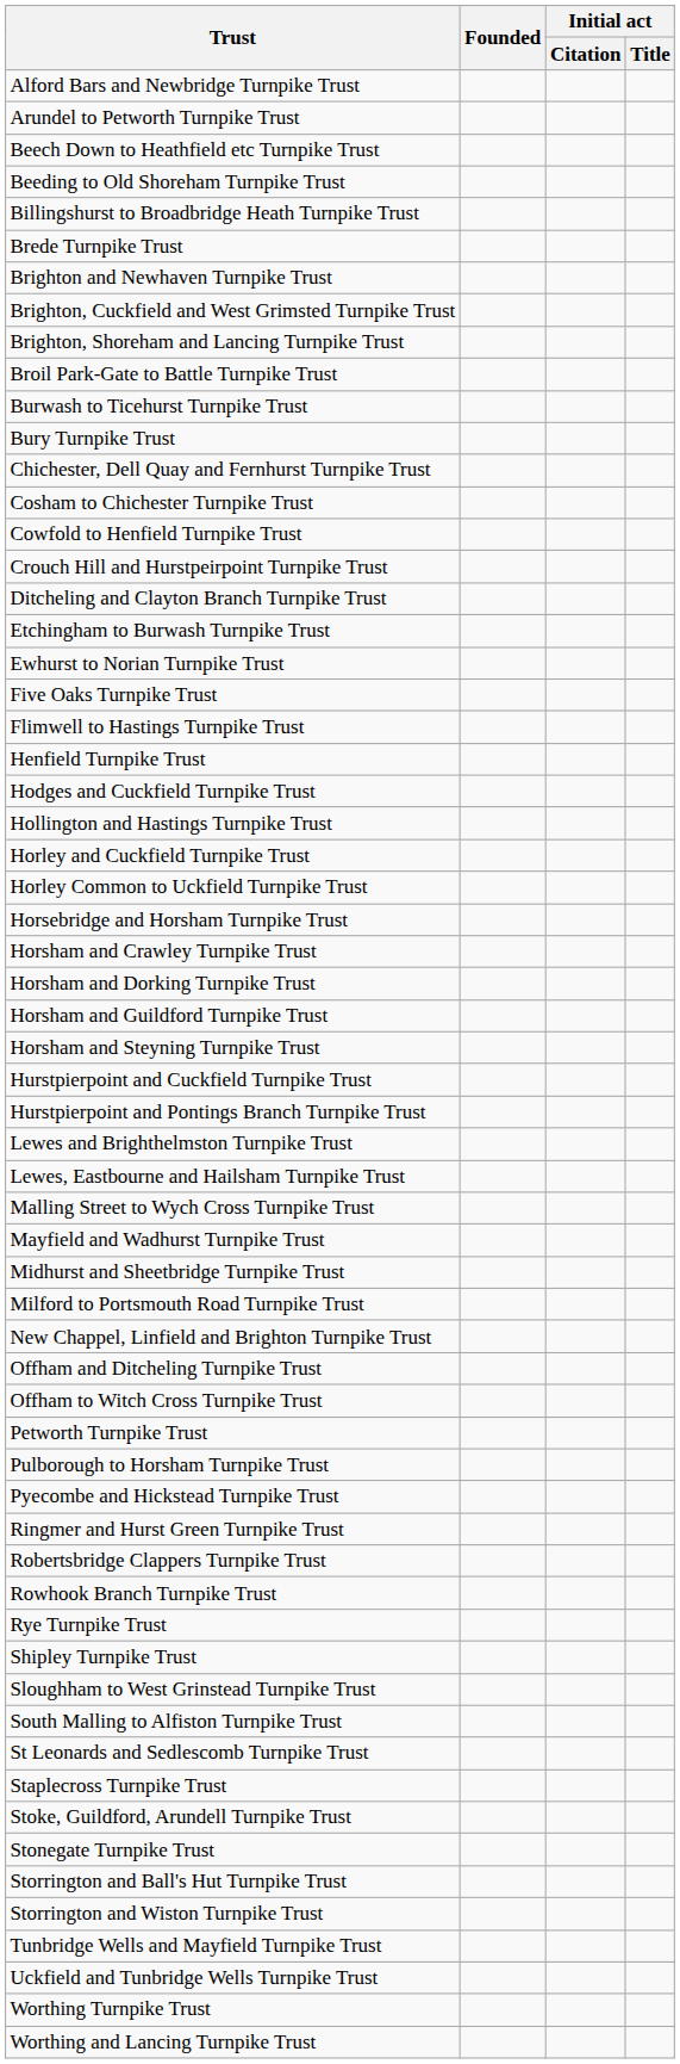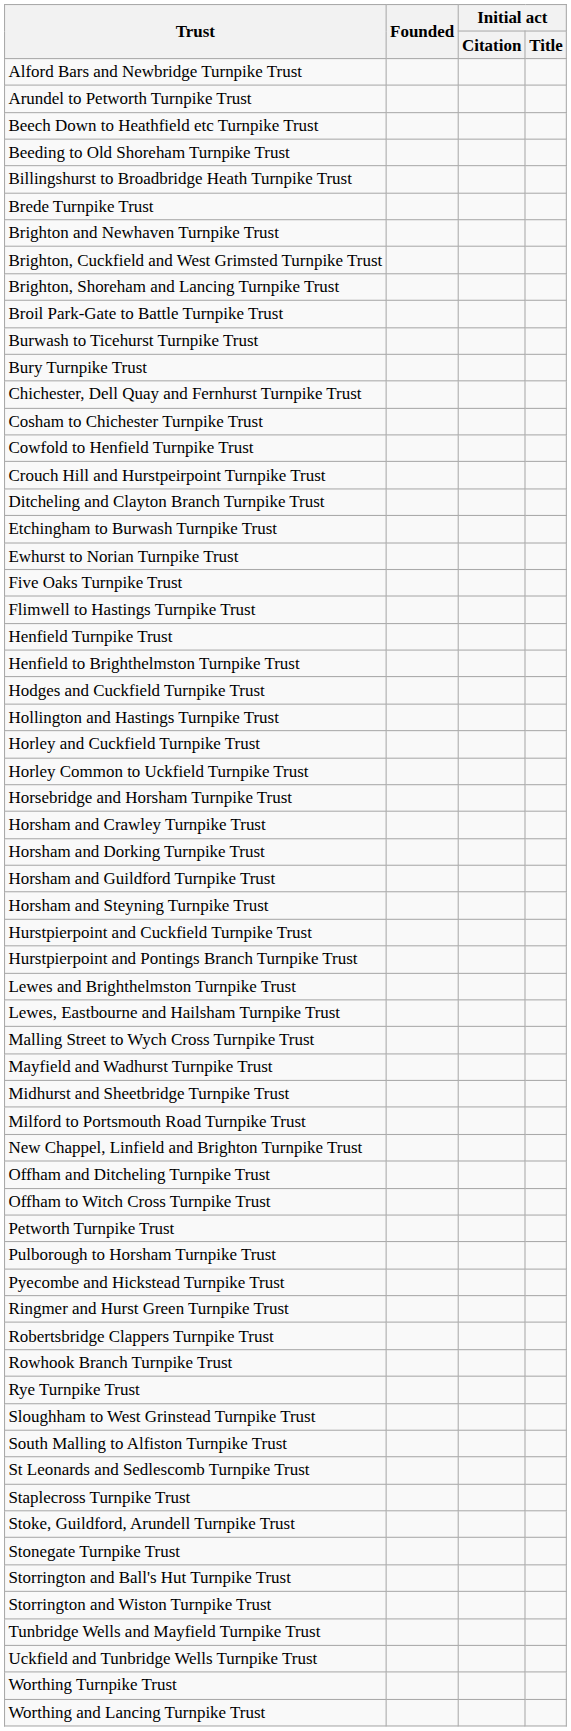+ row: Henfield to Brighthelmston Turnpike Trust
- row: Shipley Turnpike Trust
